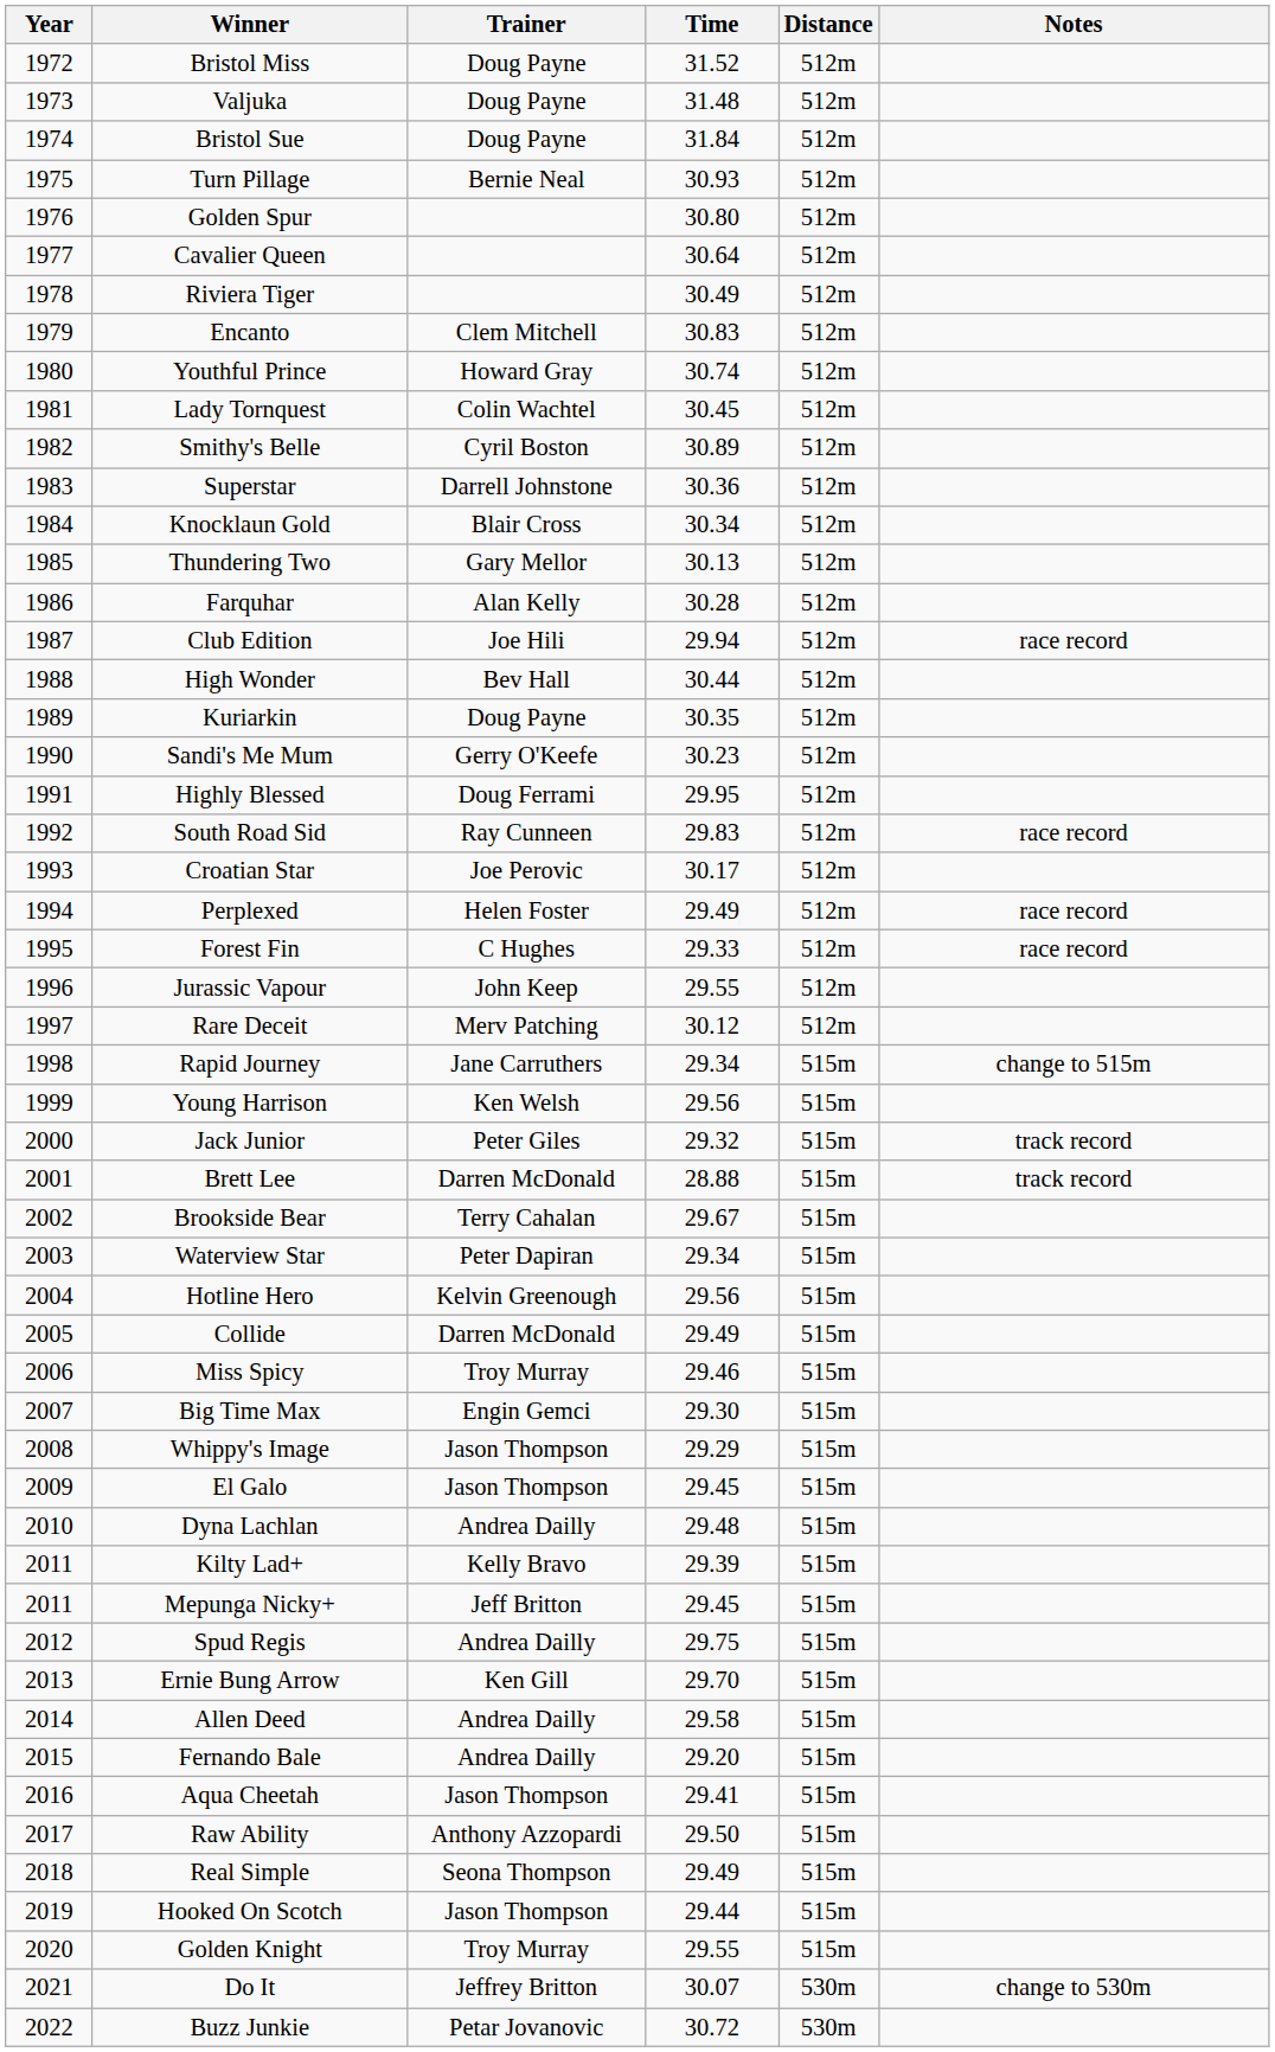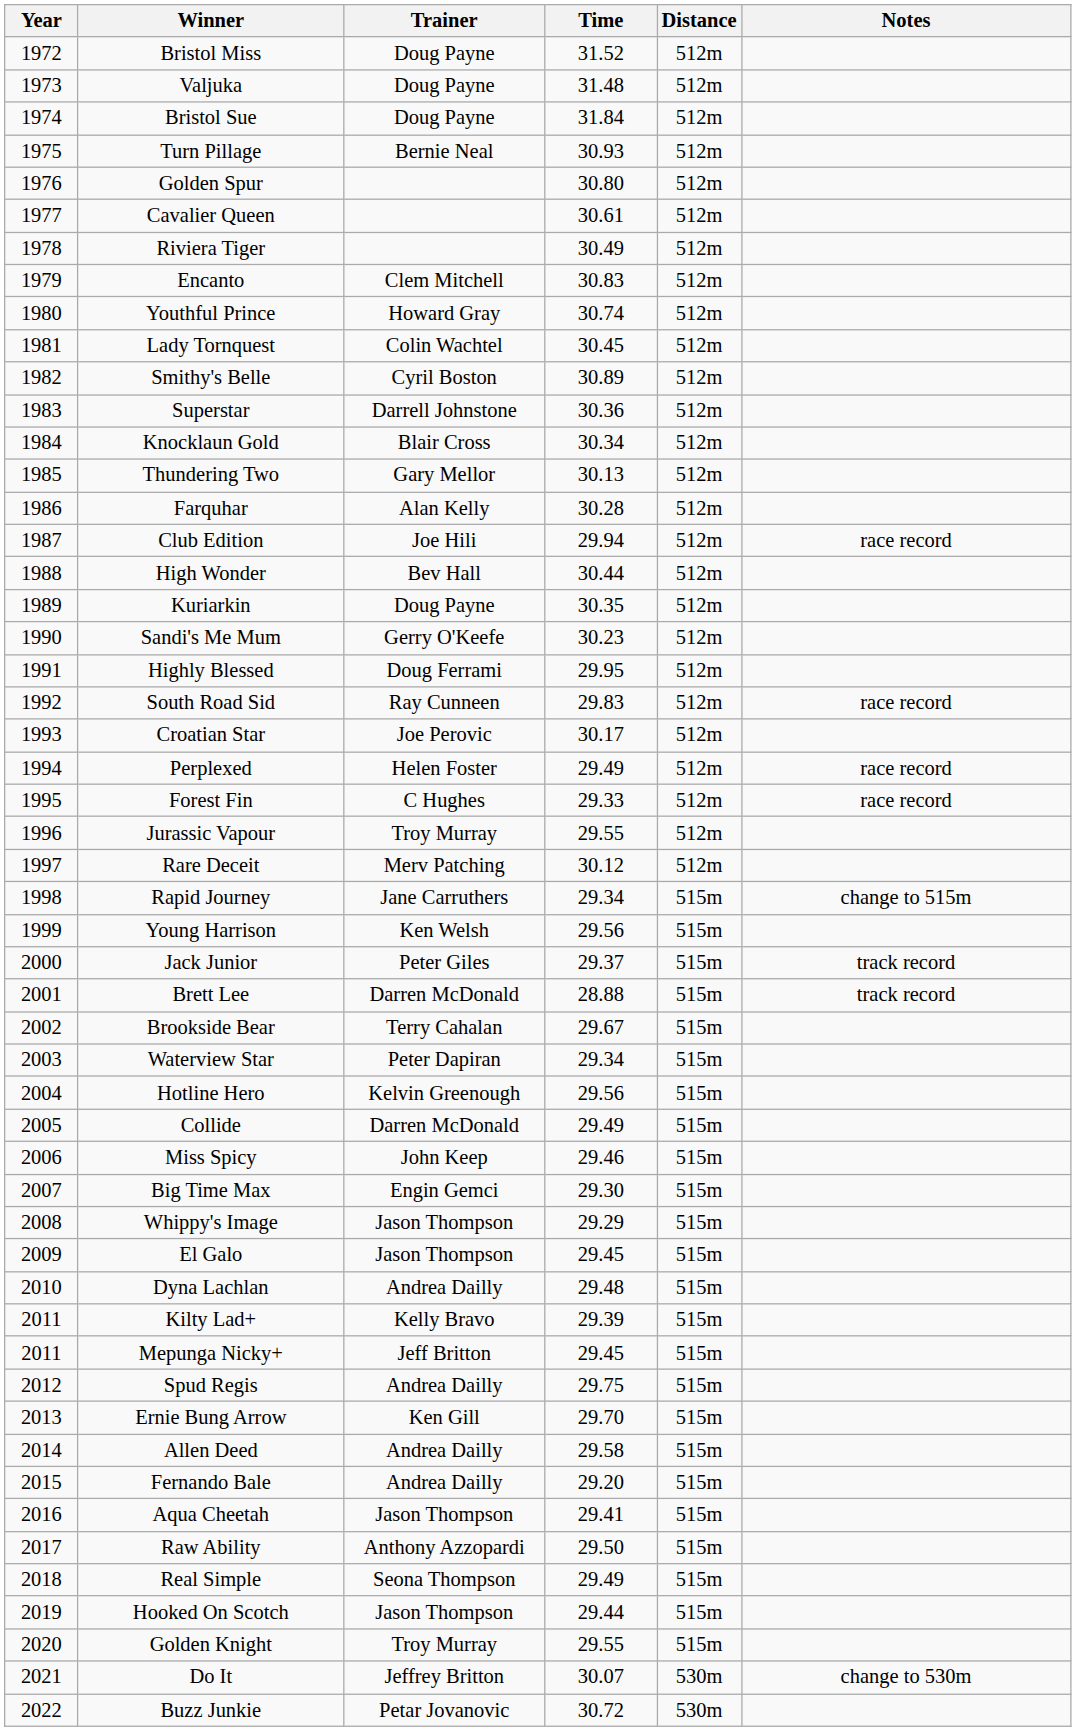Cavalier Queen | Time: 30.64 -> 30.61
Jurassic Vapour | Trainer: John Keep -> Troy Murray
Jack Junior | Time: 29.32 -> 29.37
Miss Spicy | Trainer: Troy Murray -> John Keep
